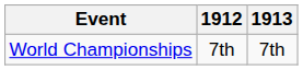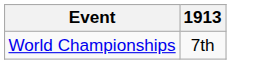- column: 1912 | 7th
